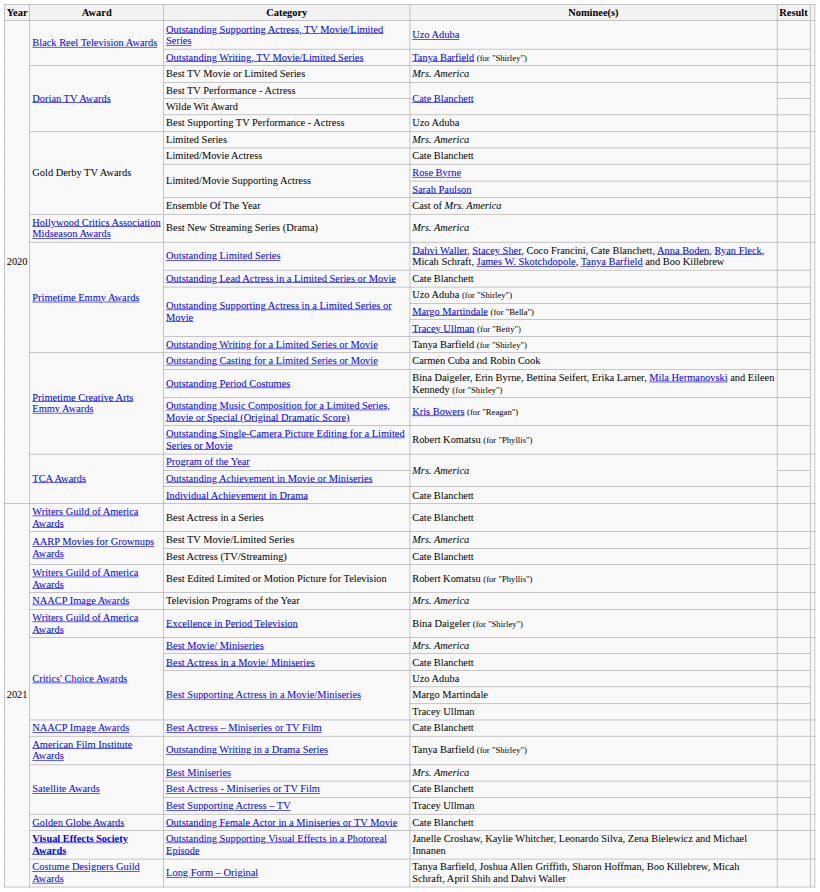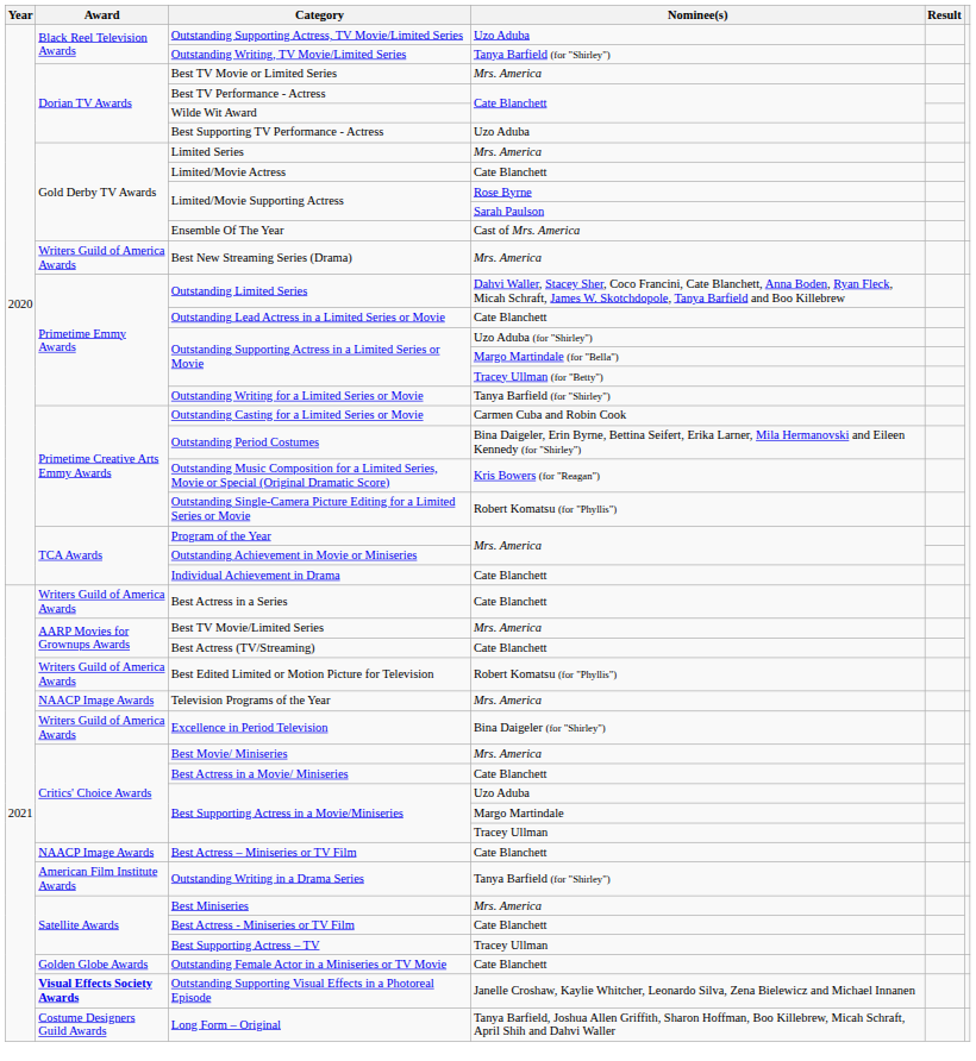Best New Streaming Series (Drama) | Award: Hollywood Critics Association Midseason Awards -> Writers Guild of America Awards
